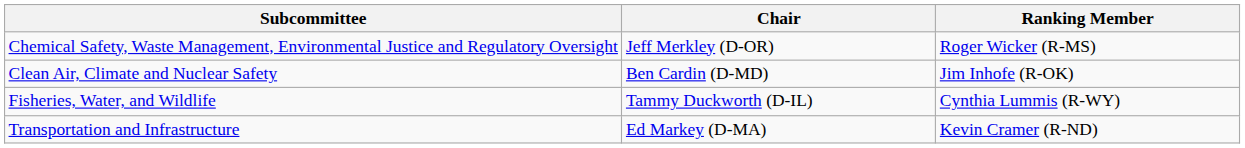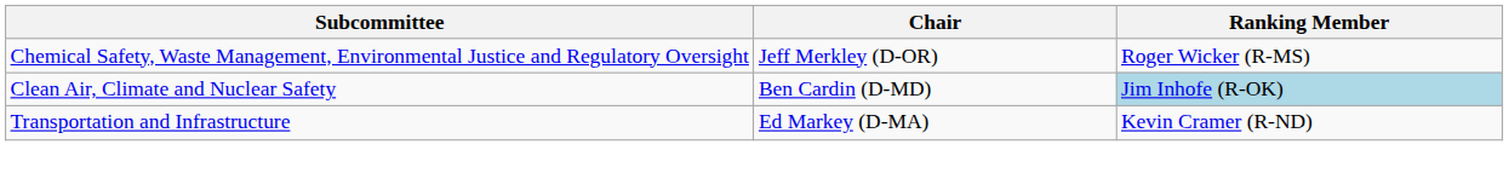Clean Air, Climate and Nuclear Safety | Ranking Member: no background -> lightblue background
- row: Fisheries, Water, and Wildlife | Tammy Duckworth (D-IL) | Cynthia Lummis (R-WY)
